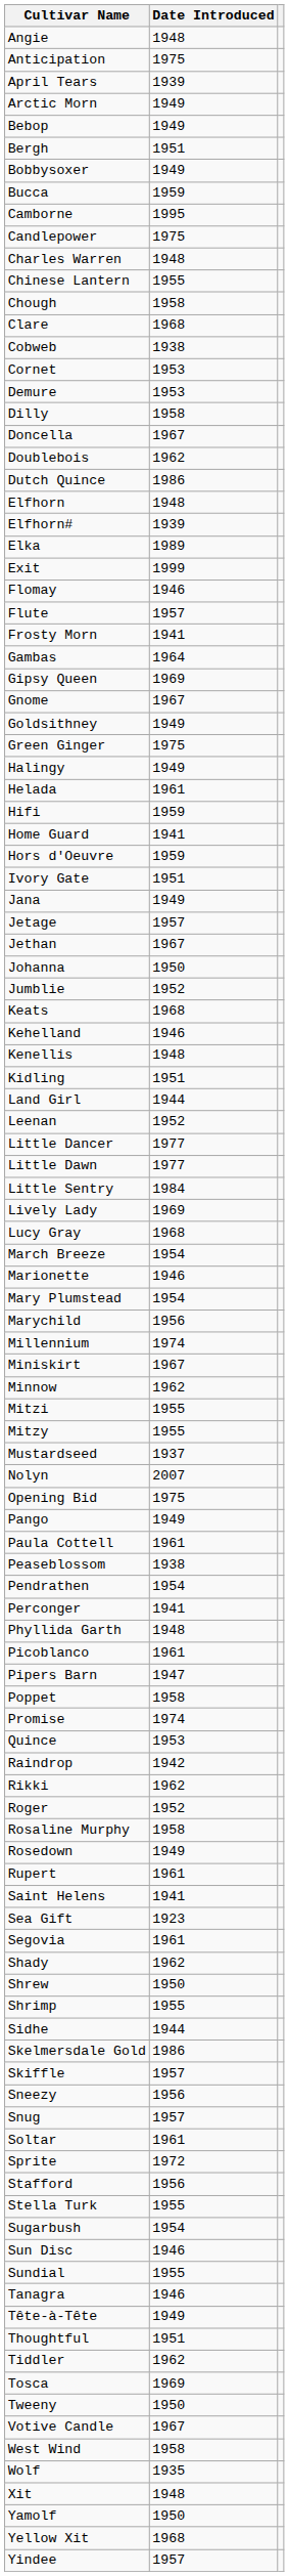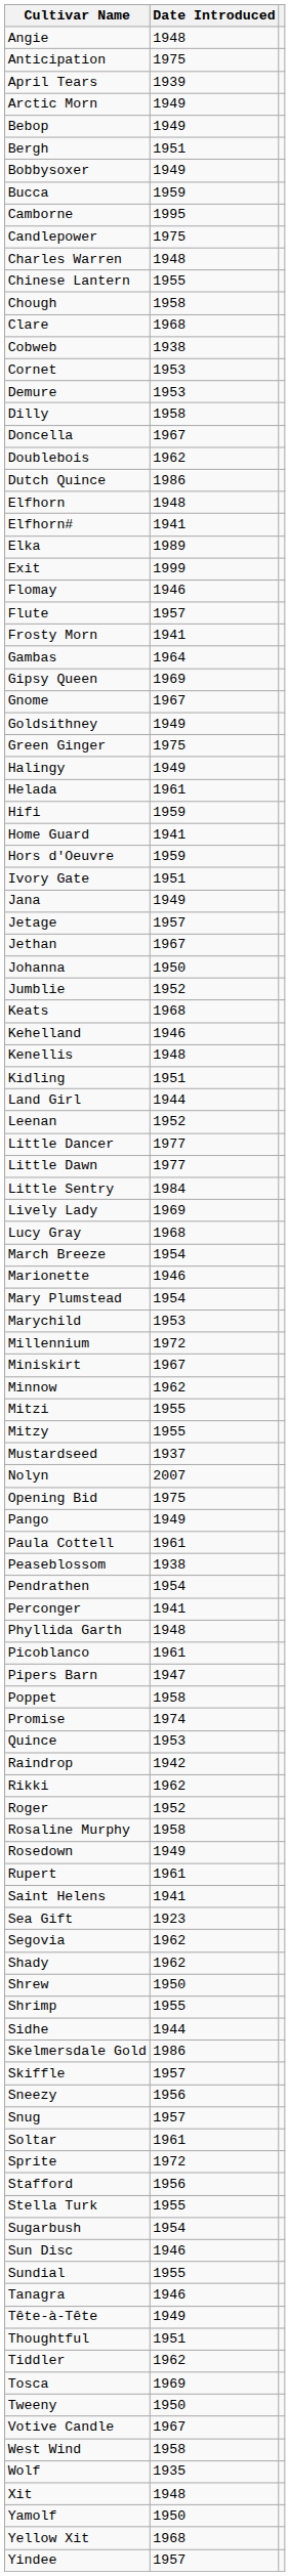Elfhorn# | Date Introduced: 1939 -> 1941
Marychild | Date Introduced: 1956 -> 1953
Millennium | Date Introduced: 1974 -> 1972
Segovia | Date Introduced: 1961 -> 1962
